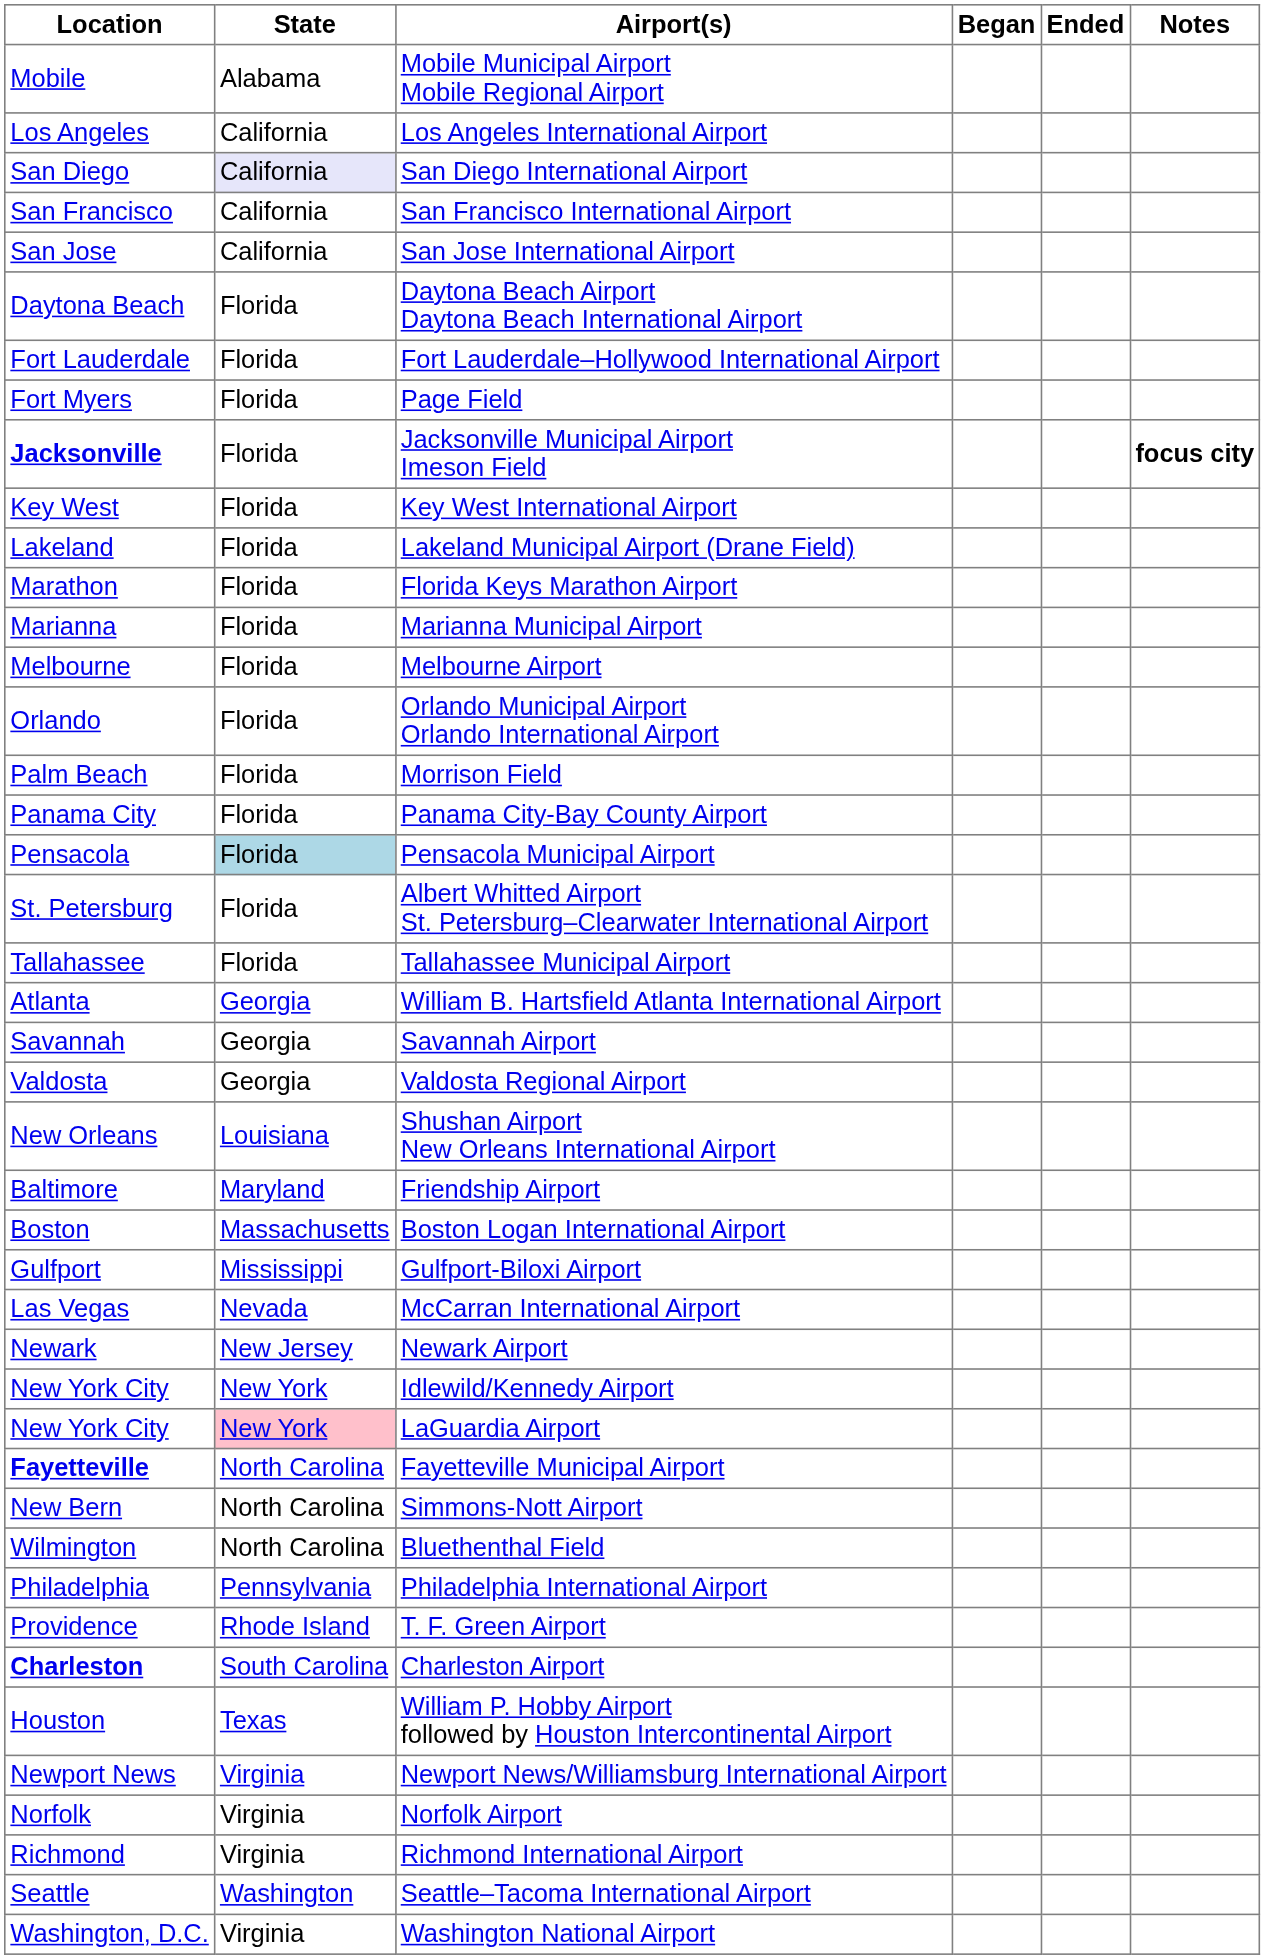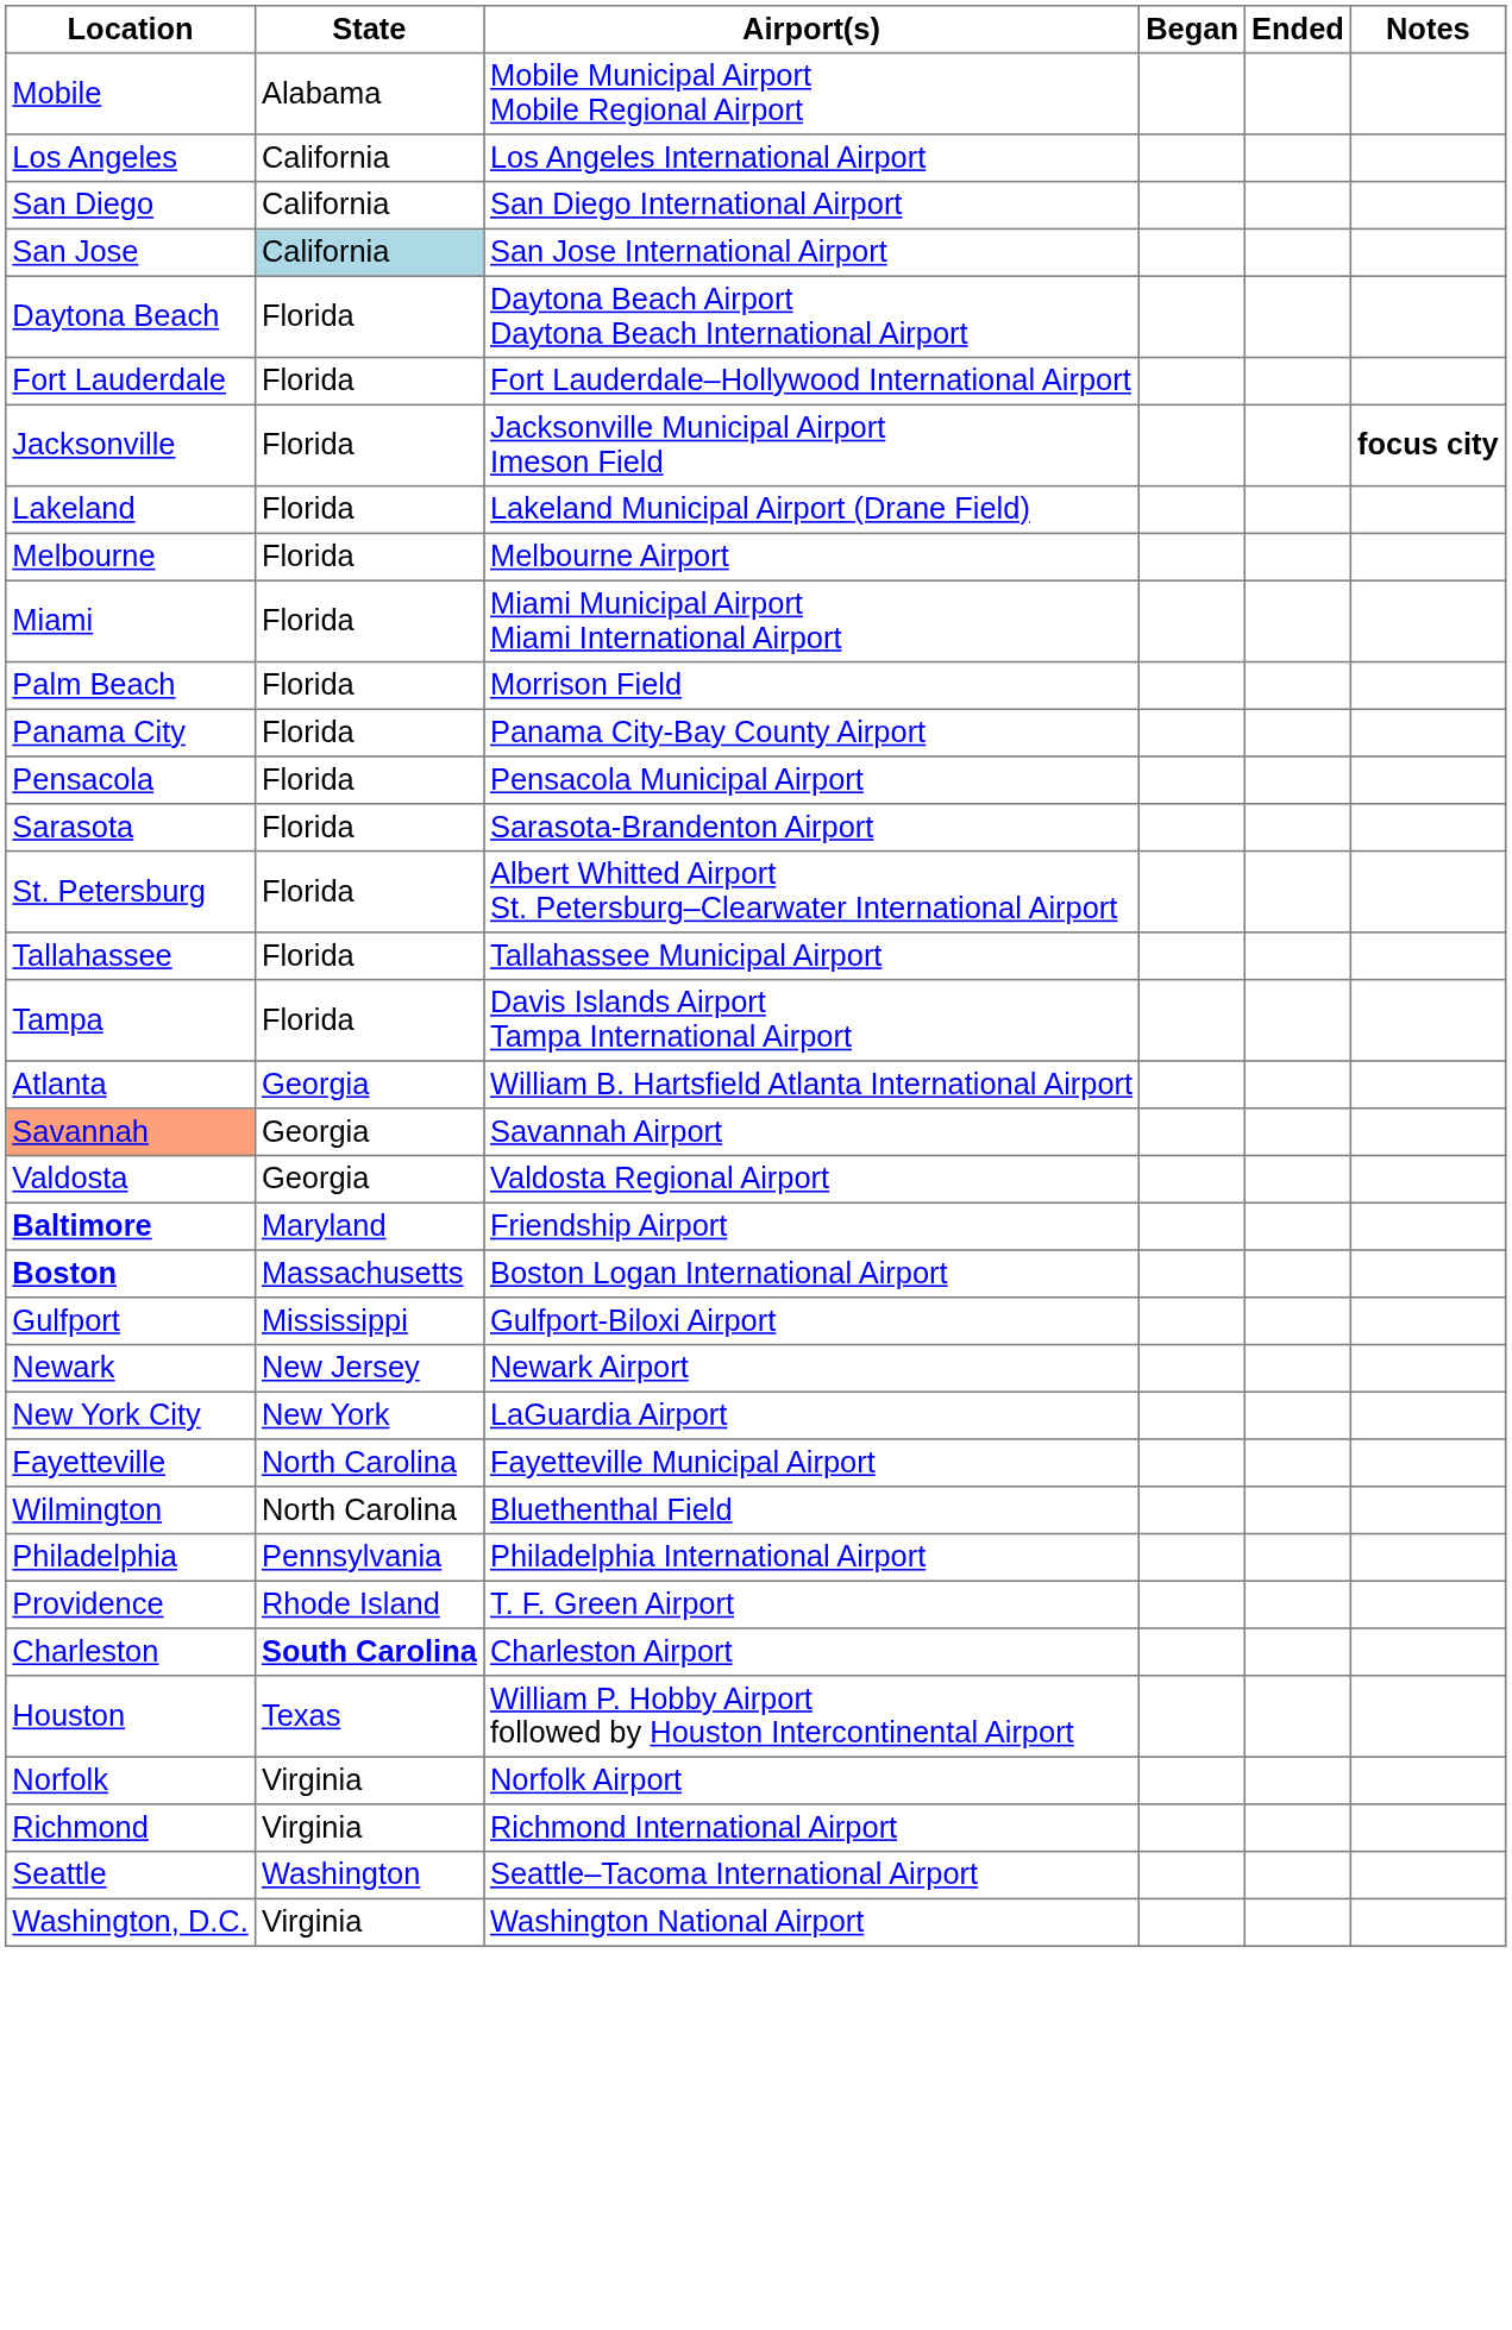San Diego International Airport | State: lavender background -> no background
- row: San Francisco | California | San Francisco International Airport
San Jose International Airport | State: no background -> lightblue background
- row: Fort Myers | Florida | Page Field
Jacksonville Municipal Airport Imeson Field | Location: bold -> normal
- row: Key West | Florida | Key West International Airport
- row: Marathon | Florida | Florida Keys Marathon Airport
- row: Marianna | Florida | Marianna Municipal Airport
+ row: Miami | Florida | Miami Municipal Airport Miami International Airport
- row: Orlando | Florida | Orlando Municipal Airport Orlando International Airport
Pensacola Municipal Airport | State: lightblue background -> no background
+ row: Sarasota | Florida | Sarasota-Brandenton Airport
+ row: Tampa | Florida | Davis Islands Airport Tampa International Airport
Savannah Airport | Location: no background -> lightsalmon background
- row: New Orleans | Louisiana | Shushan Airport New Orleans International Airport
Friendship Airport | Location: normal -> bold
Boston Logan International Airport | Location: normal -> bold
- row: Las Vegas | Nevada | McCarran International Airport
- row: New York City | New York | Idlewild/Kennedy Airport
LaGuardia Airport | State: pink background -> no background
Fayetteville Municipal Airport | Location: bold -> normal
- row: New Bern | North Carolina | Simmons-Nott Airport
Charleston Airport | Location: bold -> normal
Charleston Airport | State: normal -> bold
- row: Newport News | Virginia | Newport News/Williamsburg International Airport
